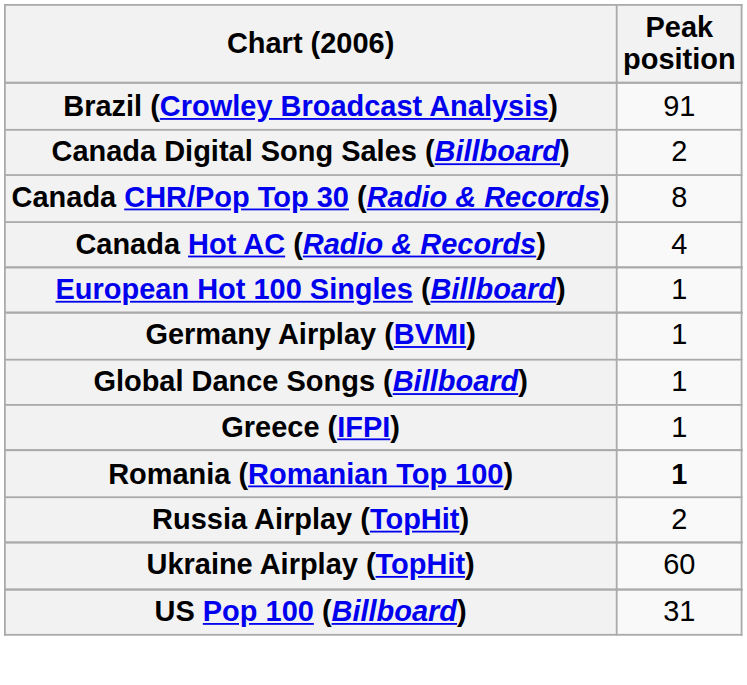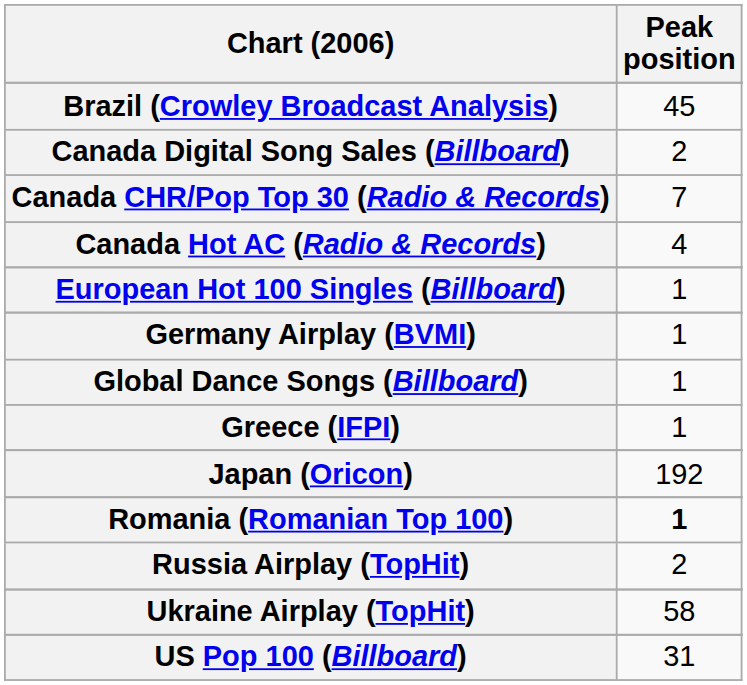Brazil (Crowley Broadcast Analysis) | Peak position: 91 -> 45
Canada CHR/Pop Top 30 (Radio & Records) | Peak position: 8 -> 7
+ row: Japan (Oricon) | 192
Ukraine Airplay (TopHit) | Peak position: 60 -> 58
